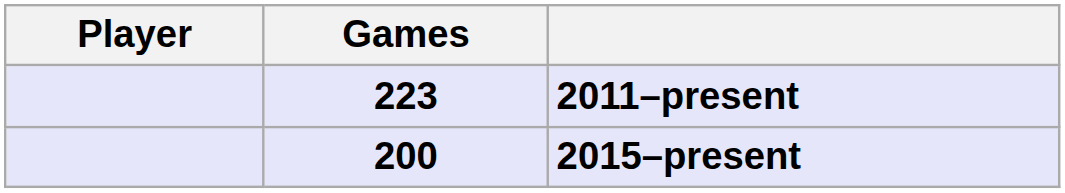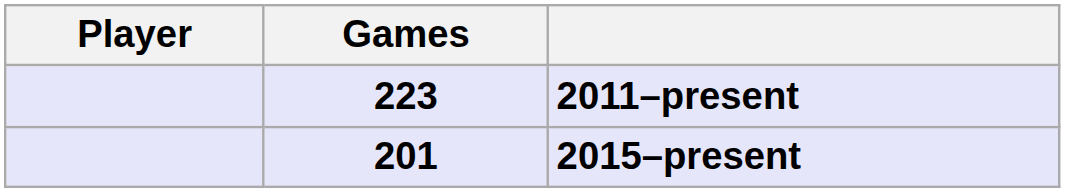2015–present | Games: 200 -> 201
